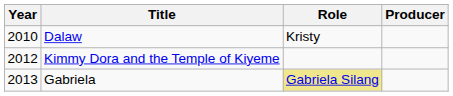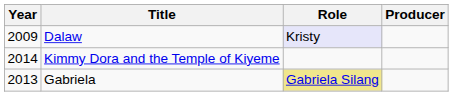Dalaw | Year: 2010 -> 2009
Dalaw | Role: no background -> lavender background
Kimmy Dora and the Temple of Kiyeme | Year: 2012 -> 2014
